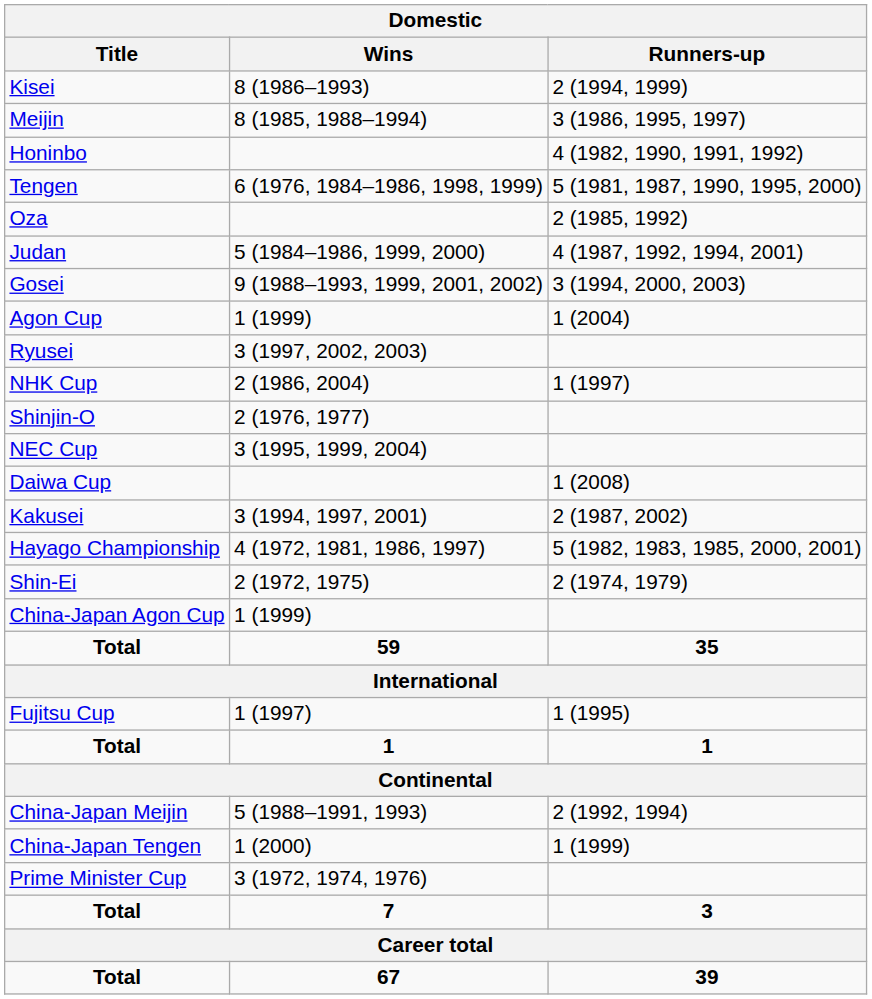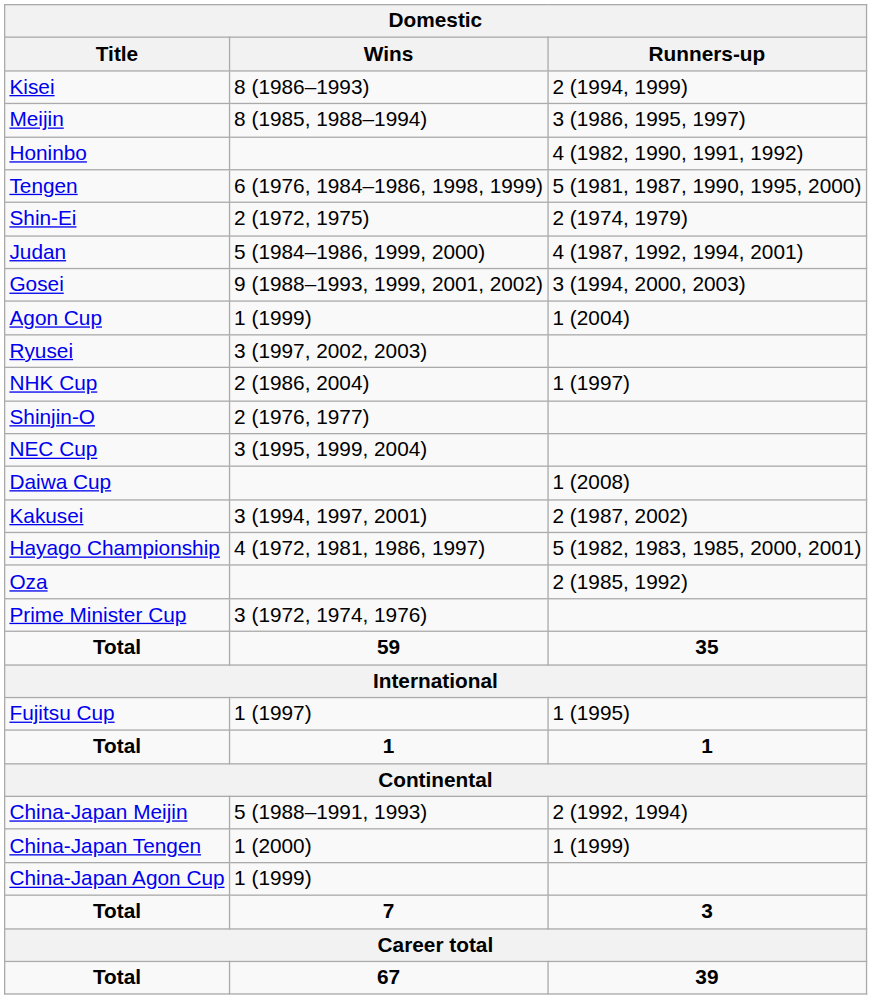rows swapped: Oza <-> Shin-Ei
rows swapped: Prime Minister Cup <-> China-Japan Agon Cup
